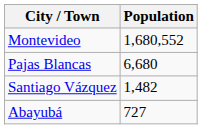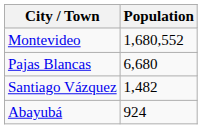Abayubá | Population: 727 -> 924
